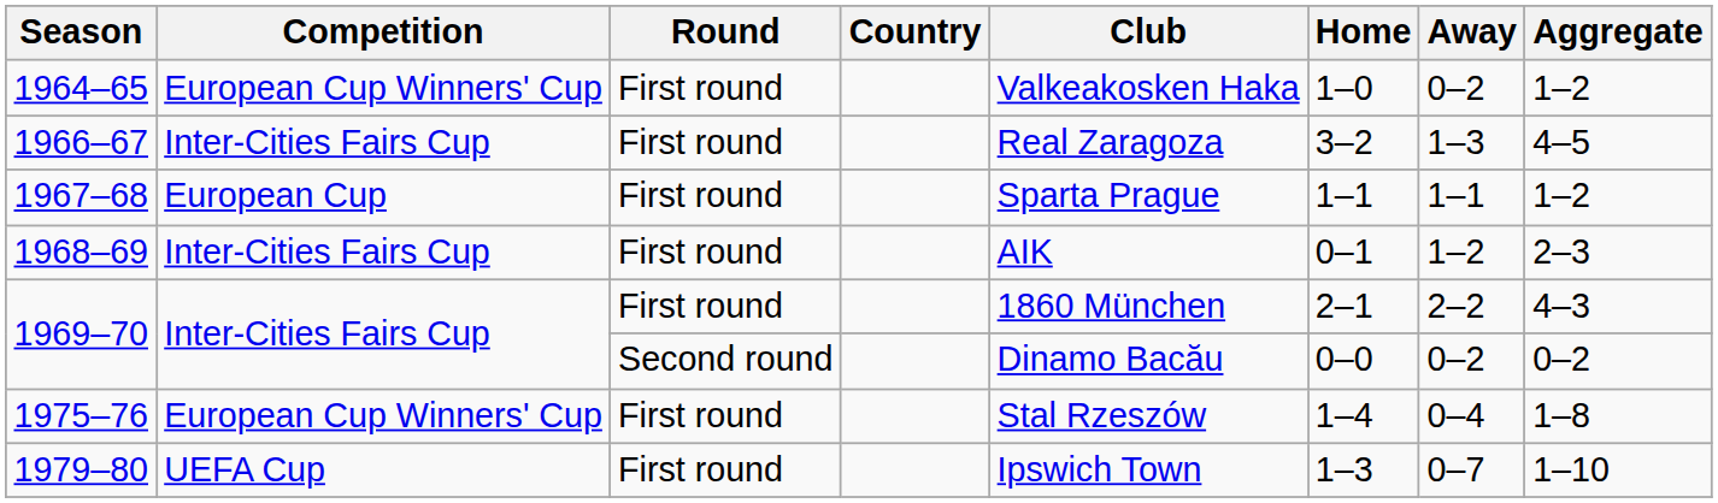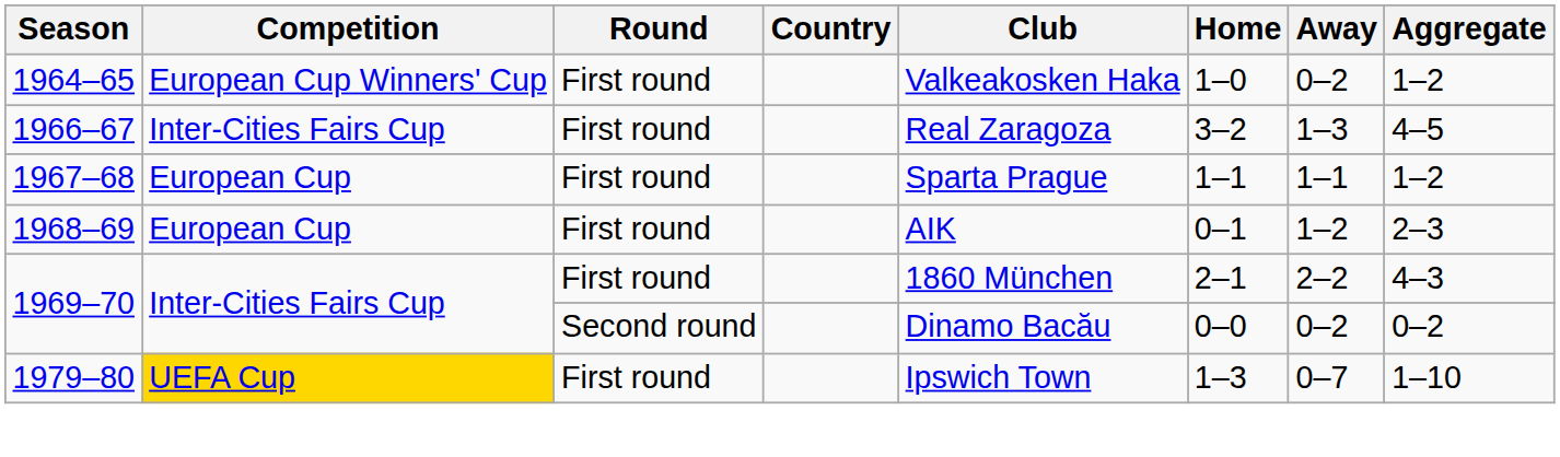1968–69 | Competition: Inter-Cities Fairs Cup -> European Cup
- row: 1975–76 | European Cup Winners' Cup | First round | Stal Rzeszów | 1–4 | 0–4 | 1–8
1979–80 | Competition: no background -> gold background
